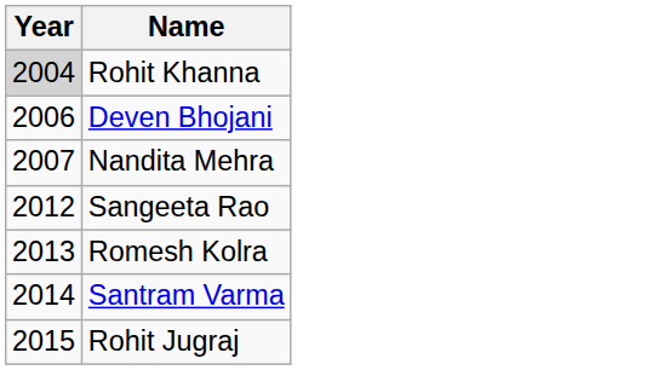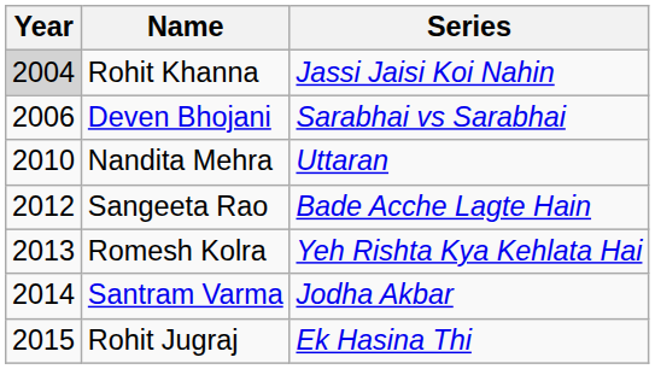+ column: Series | Jassi Jaisi Koi Nahin | Sarabhai vs Sarabhai | Uttaran | Bade Acche Lagte Hain | Yeh Rishta Kya Kehlata Hai | Jodha Akbar | Ek Hasina Thi
Nandita Mehra | Year: 2007 -> 2010
